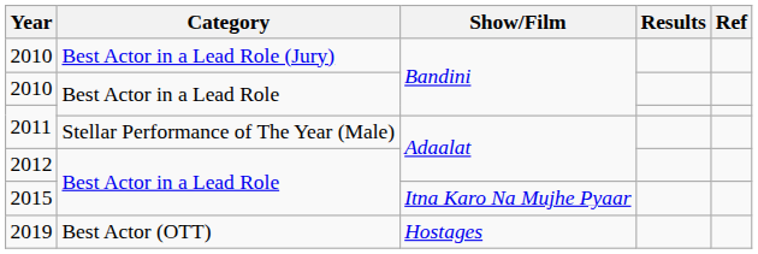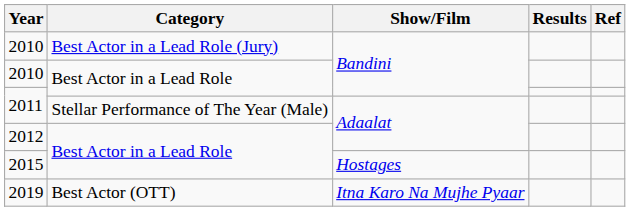2015 | Show/Film: Itna Karo Na Mujhe Pyaar -> Hostages
2019 | Show/Film: Hostages -> Itna Karo Na Mujhe Pyaar
